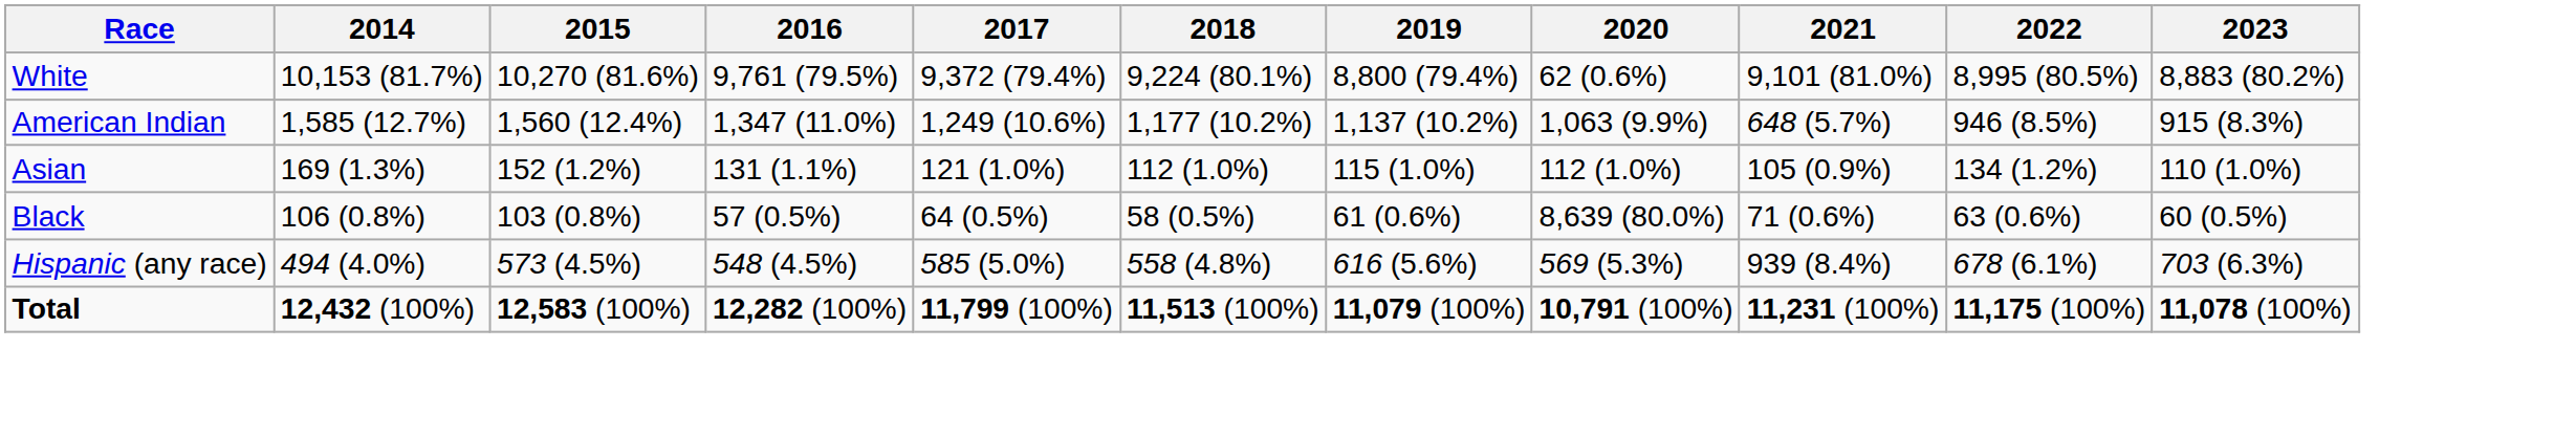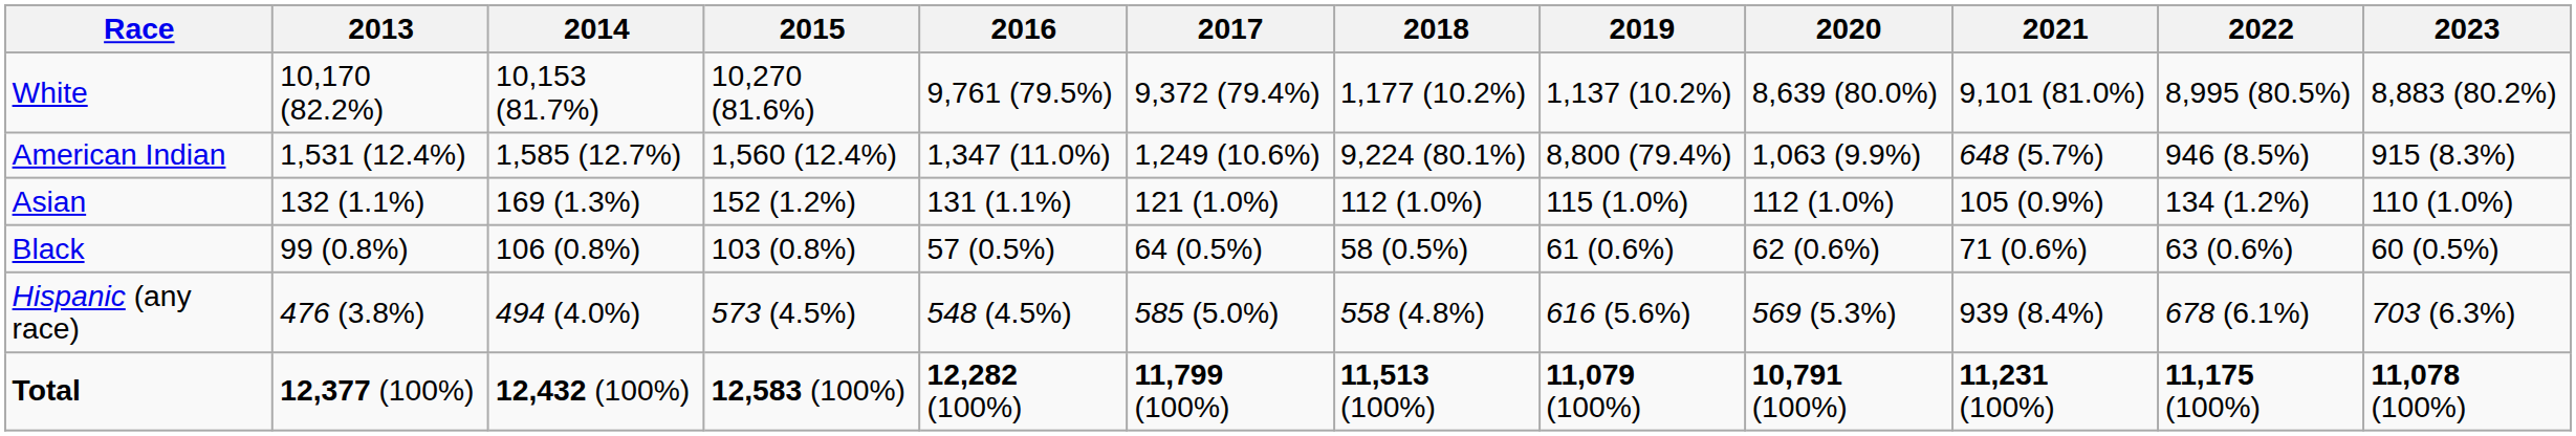+ column: 2013 | 10,170 (82.2%) | 1,531 (12.4%) | 132 (1.1%) | 99 (0.8%) | 476 (3.8%) | 12,377 (100%)
White | 2018: 9,224 (80.1%) -> 1,177 (10.2%)
White | 2019: 8,800 (79.4%) -> 1,137 (10.2%)
White | 2020: 62 (0.6%) -> 8,639 (80.0%)
American Indian | 2018: 1,177 (10.2%) -> 9,224 (80.1%)
American Indian | 2019: 1,137 (10.2%) -> 8,800 (79.4%)
Black | 2020: 8,639 (80.0%) -> 62 (0.6%)
